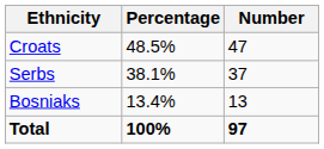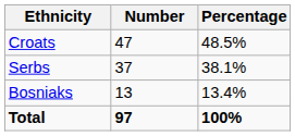columns swapped: Number <-> Percentage
